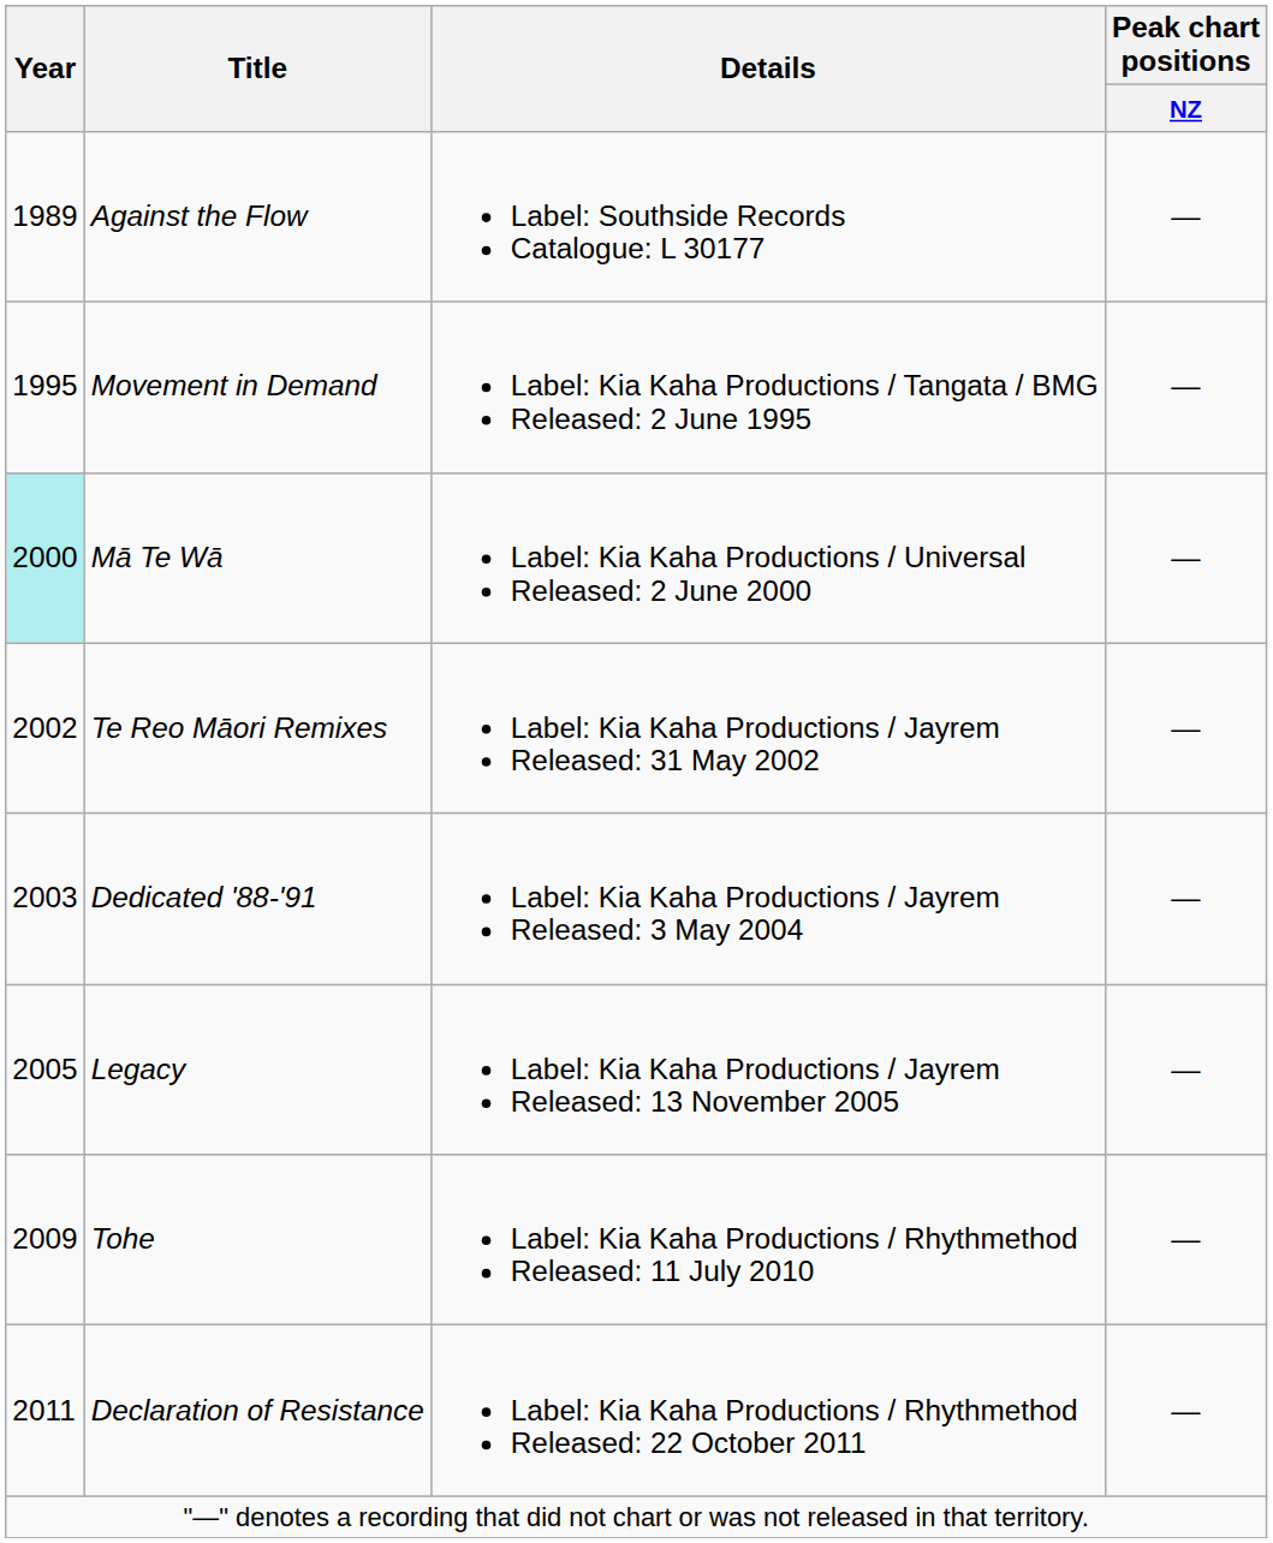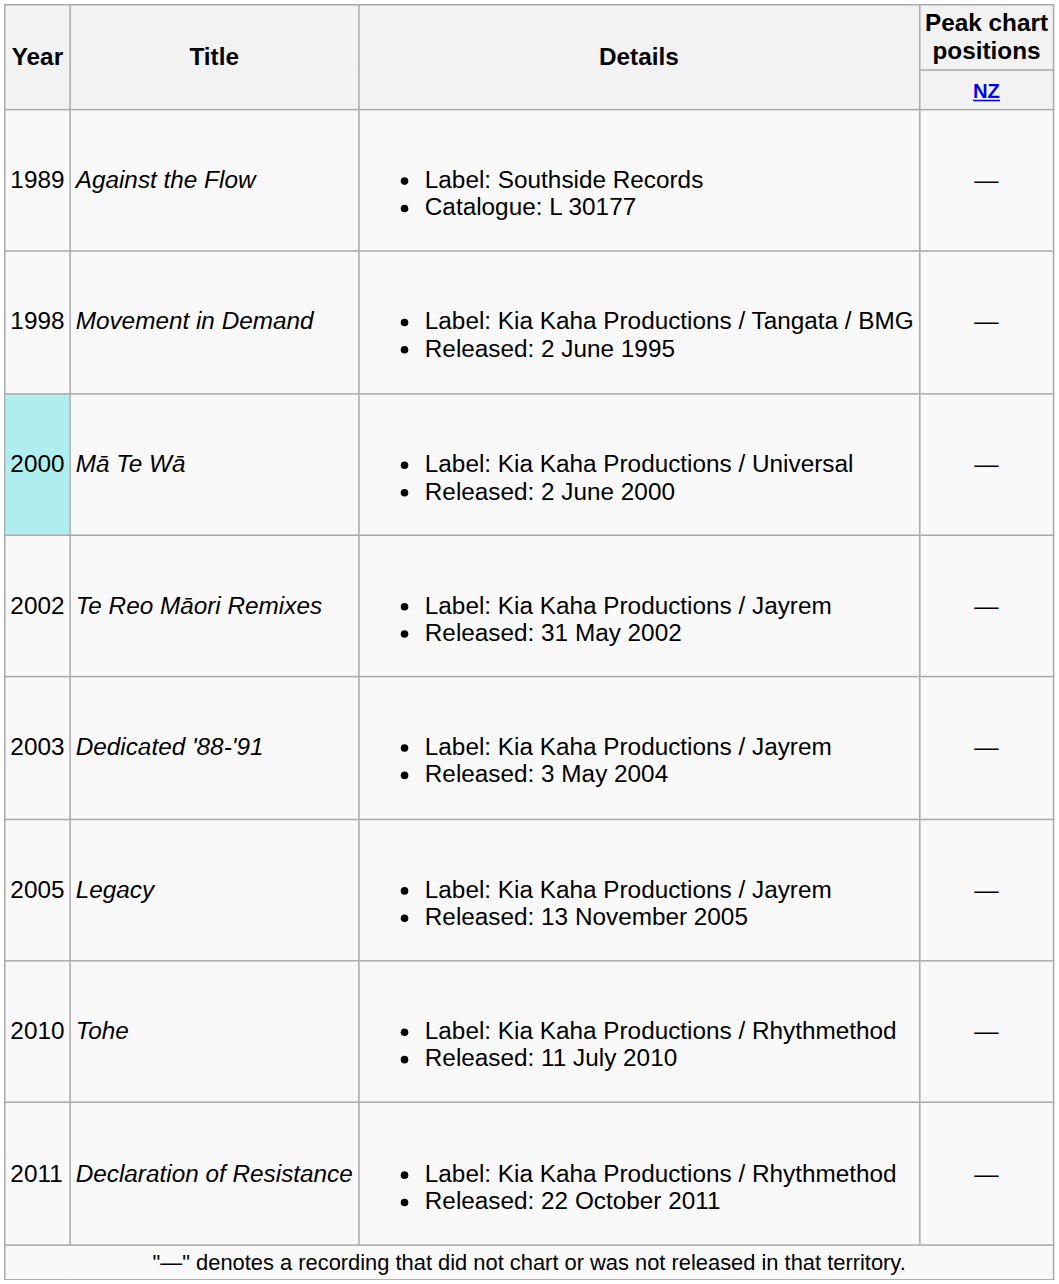Movement in Demand | Year: 1995 -> 1998
Tohe | Year: 2009 -> 2010
